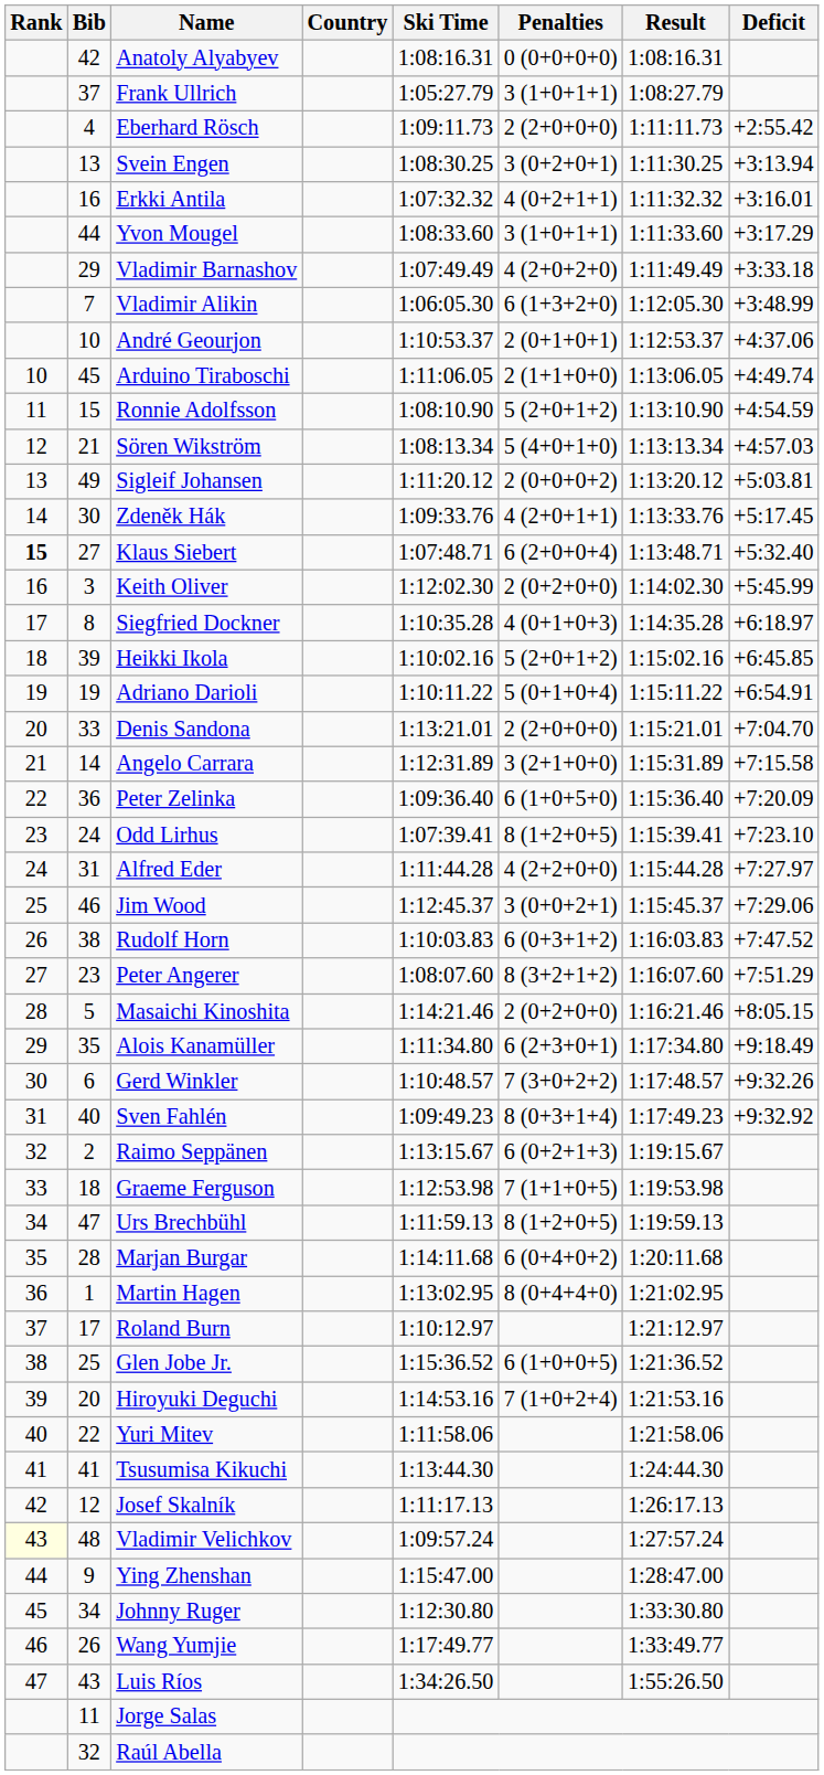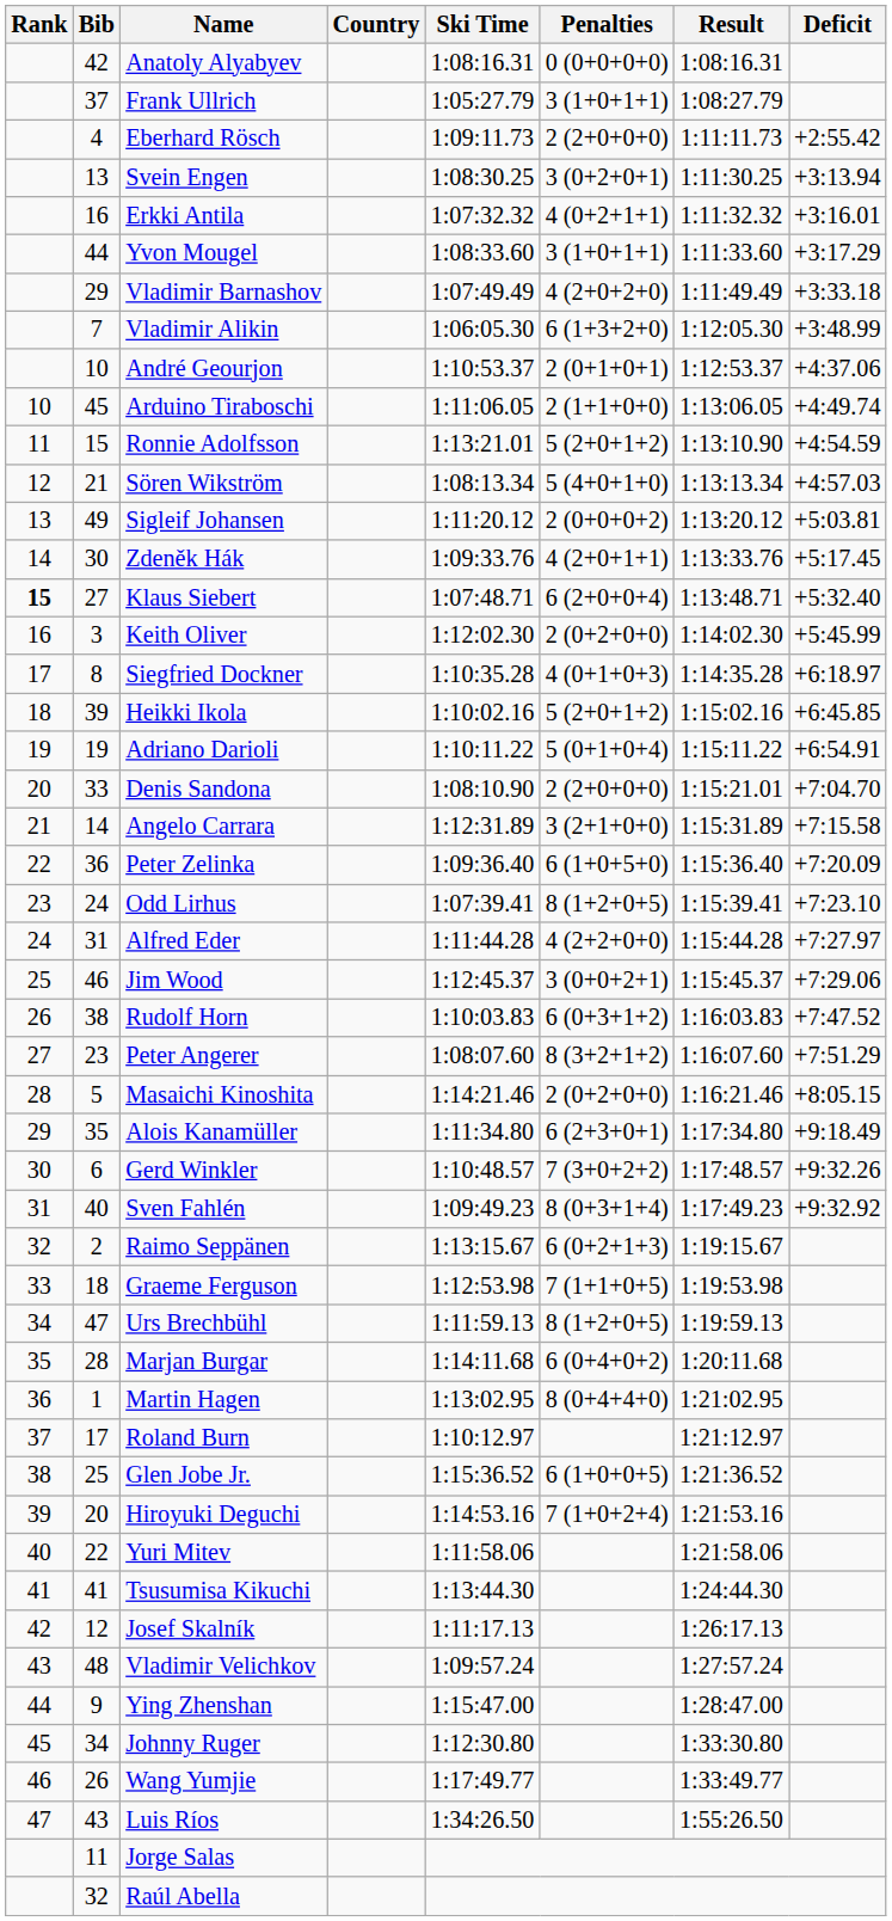Ronnie Adolfsson | Ski Time: 1:08:10.90 -> 1:13:21.01
Denis Sandona | Ski Time: 1:13:21.01 -> 1:08:10.90
Vladimir Velichkov | Rank: lightyellow background -> no background
